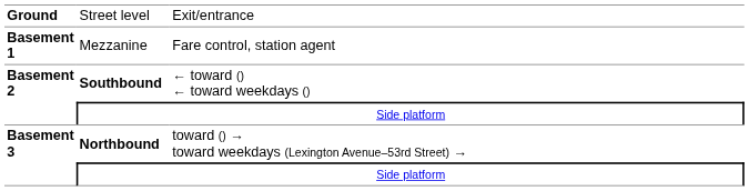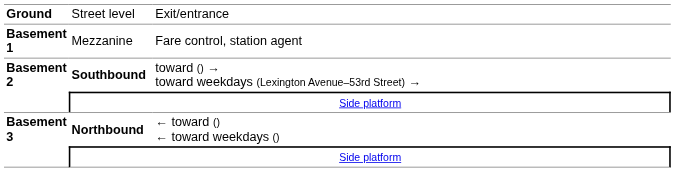Southbound | column 3: ← toward () ← toward weekdays () -> toward () → toward weekdays (Lexington Avenue–53rd Street) →
Northbound | column 3: toward () → toward weekdays (Lexington Avenue–53rd Street) → -> ← toward () ← toward weekdays ()
